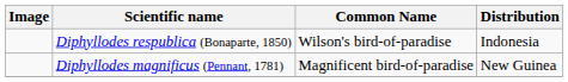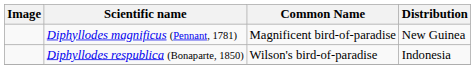rows swapped: Diphyllodes magnificus (Pennant, 1781) <-> Diphyllodes respublica (Bonaparte, 1850)
